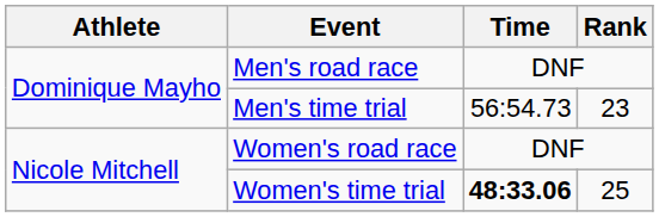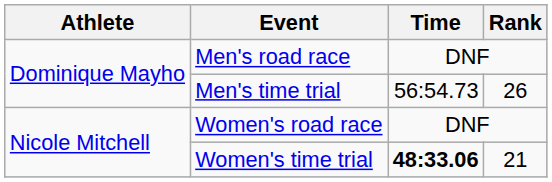Men's time trial | Rank: 23 -> 26
Women's time trial | Rank: 25 -> 21
